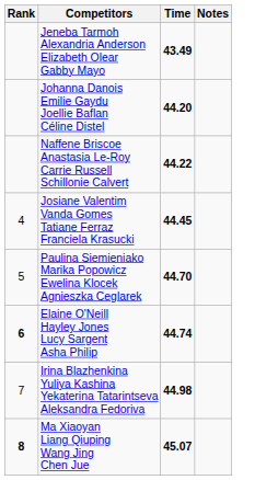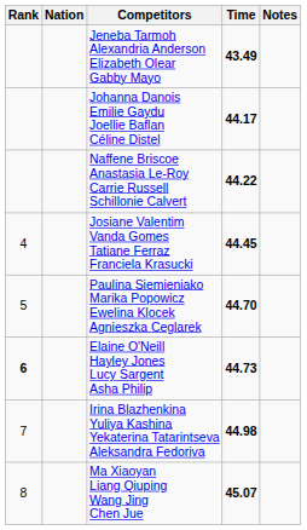+ column: Nation
Johanna Danois Emilie Gaydu Joellie Baflan Céline Distel | Time: 44.20 -> 44.17
Elaine O'Neill Hayley Jones Lucy Sargent Asha Philip | Time: 44.74 -> 44.73
Ma Xiaoyan Liang Qiuping Wang Jing Chen Jue | Rank: bold -> normal
